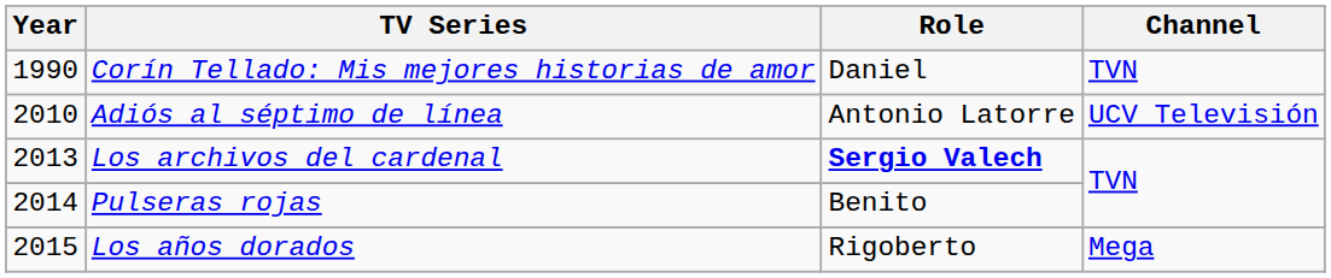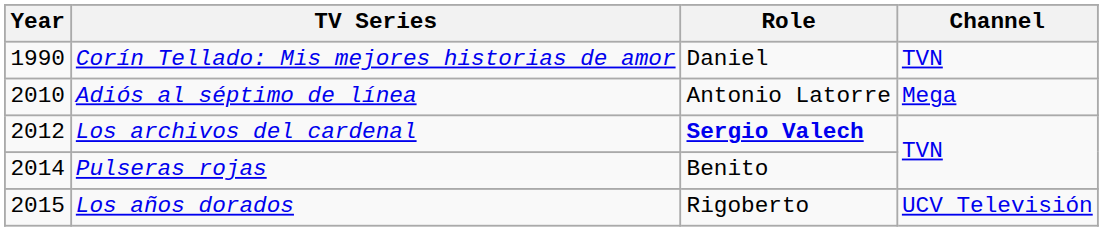Adiós al séptimo de línea | Channel: UCV Televisión -> Mega
Los archivos del cardenal | Year: 2013 -> 2012
Los años dorados | Channel: Mega -> UCV Televisión
